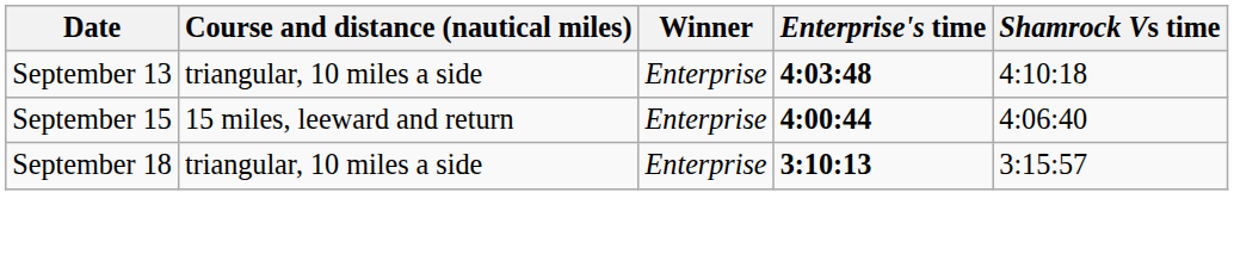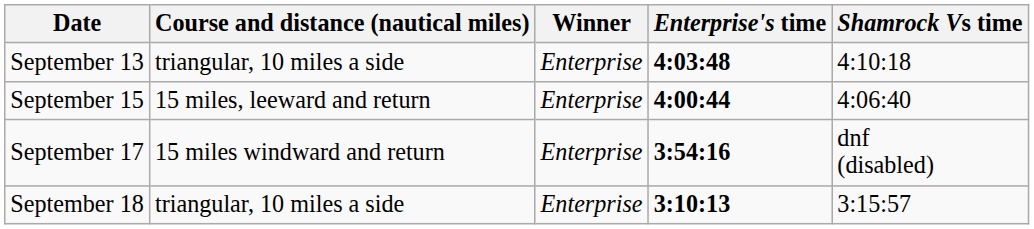+ row: September 17 | 15 miles windward and return | Enterprise | 3:54:16 | dnf (disabled)
